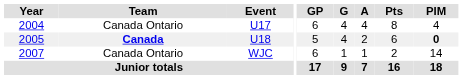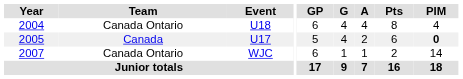2004 | Event: U17 -> U18
2005 | Team: bold -> normal
2005 | Event: U18 -> U17
